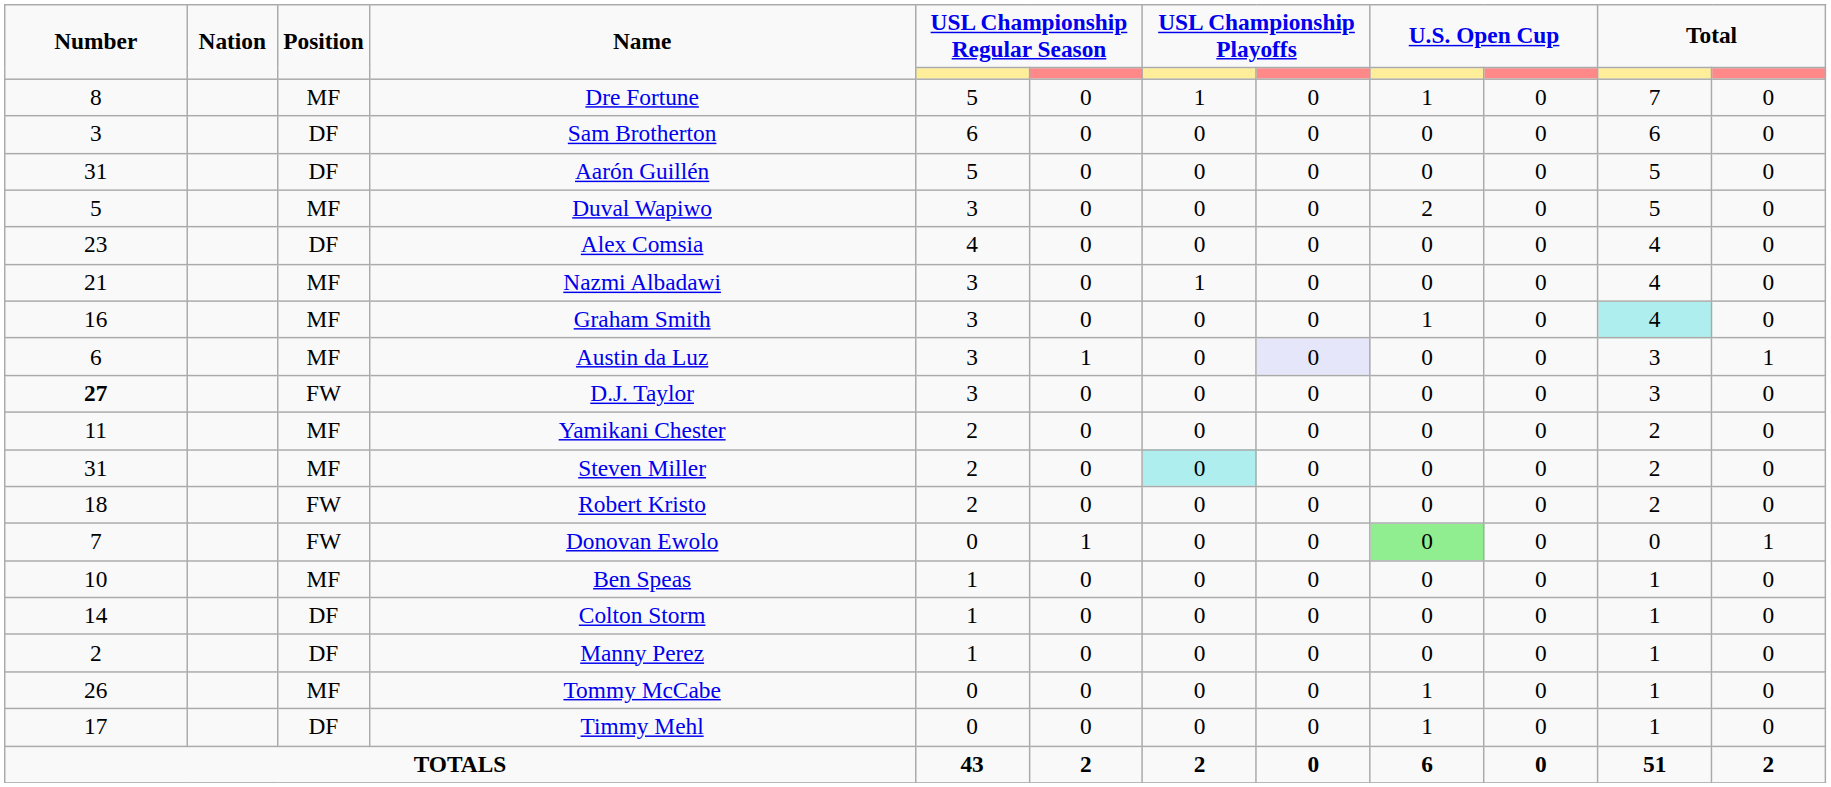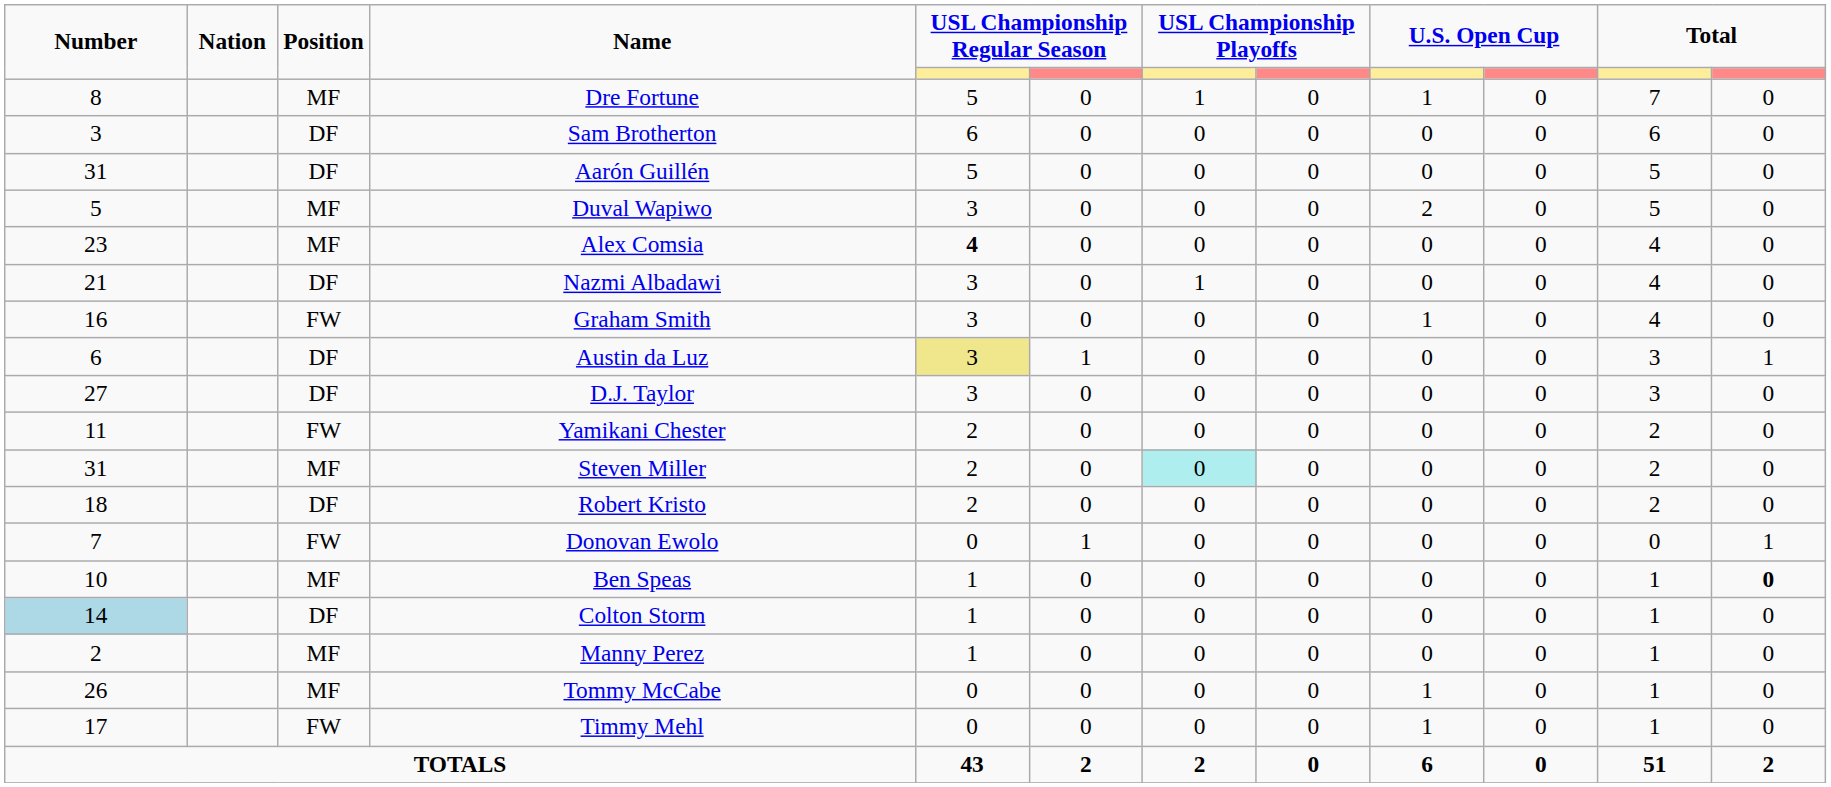Alex Comsia | Position: DF -> MF
Alex Comsia | column 5: normal -> bold
Nazmi Albadawi | Position: MF -> DF
Graham Smith | Position: MF -> FW
Graham Smith | column 11: paleturquoise background -> no background
Austin da Luz | Position: MF -> DF
Austin da Luz | column 5: no background -> khaki background
Austin da Luz | column 8: lavender background -> no background
D.J. Taylor | Number: bold -> normal
D.J. Taylor | Position: FW -> DF
Yamikani Chester | Position: MF -> FW
Robert Kristo | Position: FW -> DF
Donovan Ewolo | column 9: lightgreen background -> no background
Ben Speas | column 12: normal -> bold
Colton Storm | Number: no background -> lightblue background
Manny Perez | Position: DF -> MF
Timmy Mehl | Position: DF -> FW
